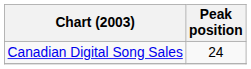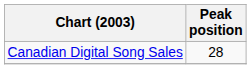Canadian Digital Song Sales | Peak position: 24 -> 28
